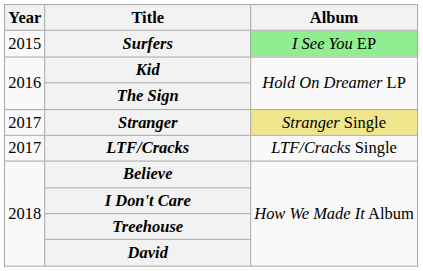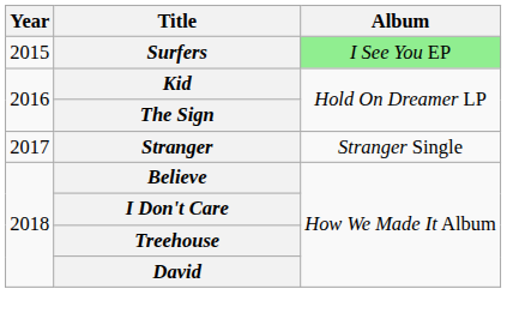Stranger | Album: khaki background -> no background
- row: 2017 | LTF/Cracks | LTF/Cracks Single
